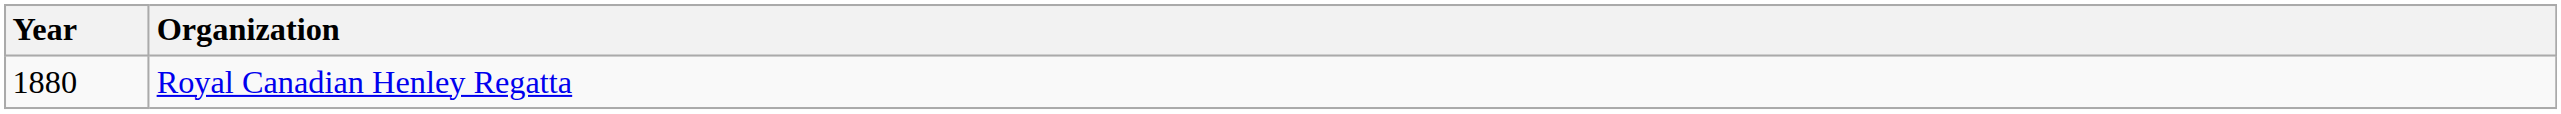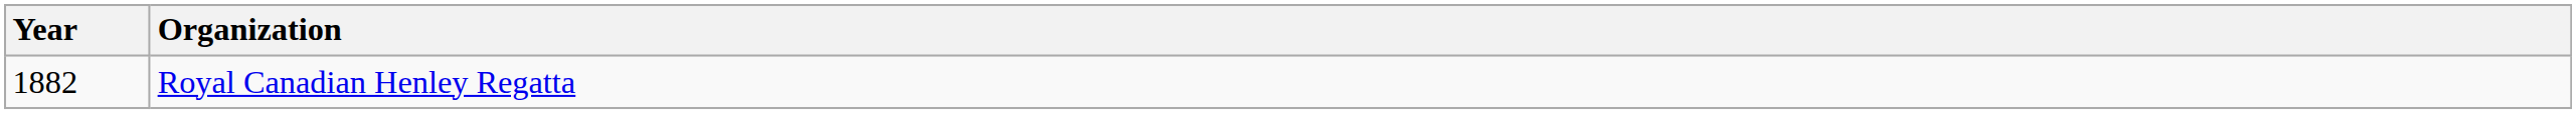Royal Canadian Henley Regatta | Year: 1880 -> 1882
